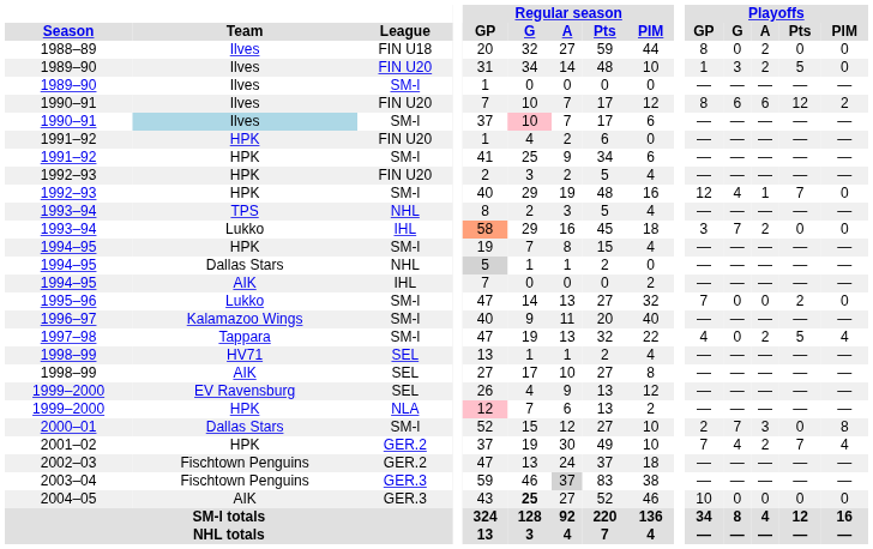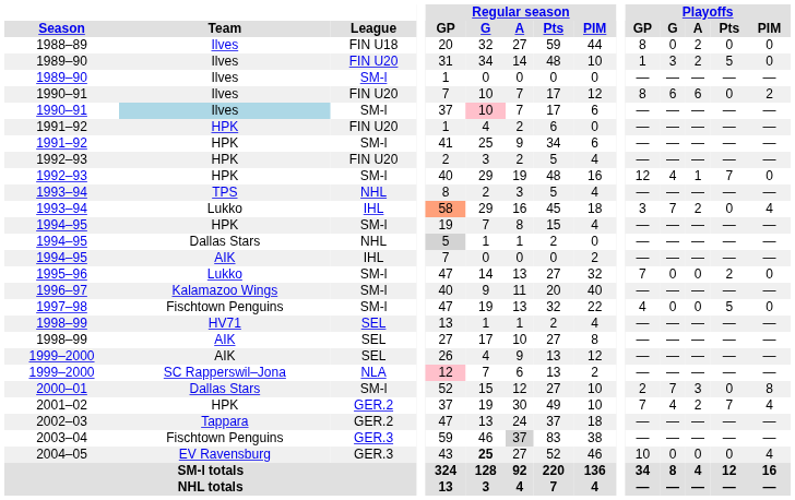1990–91 / FIN U20 | Playoffs / Pts: 12 -> 0
1993–94 / IHL | Playoffs / PIM: 0 -> 4
1997–98 | Team: Tappara -> Fischtown Penguins
1997–98 | Playoffs / A: 2 -> 0
1997–98 | Playoffs / PIM: 4 -> 0
1999–2000 / SEL | Team: EV Ravensburg -> AIK
1999–2000 / NLA | Team: HPK -> SC Rapperswil–Jona
2002–03 | Team: Fischtown Penguins -> Tappara
2004–05 | Team: AIK -> EV Ravensburg
2004–05 | Playoffs / PIM: 0 -> 4
